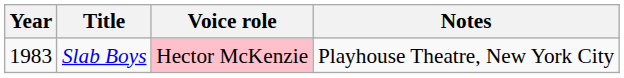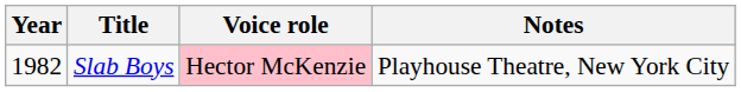Slab Boys | Year: 1983 -> 1982
